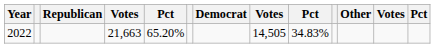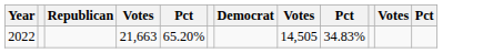- column: Other
